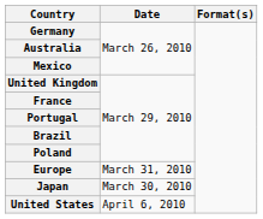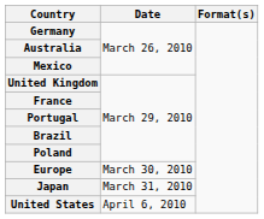Europe | Date: March 31, 2010 -> March 30, 2010
Japan | Date: March 30, 2010 -> March 31, 2010
